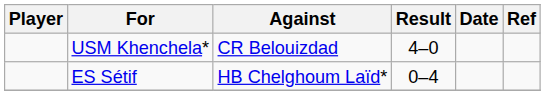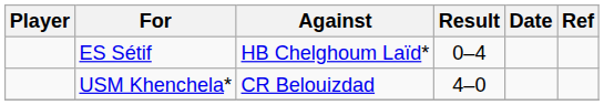rows swapped: ES Sétif <-> USM Khenchela*
